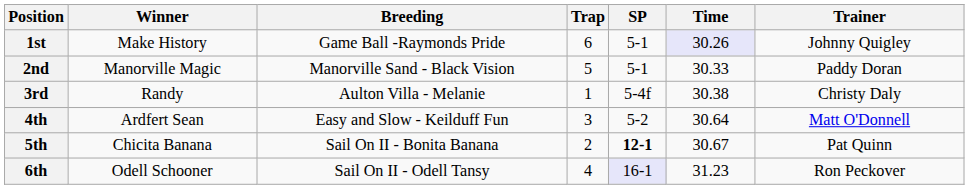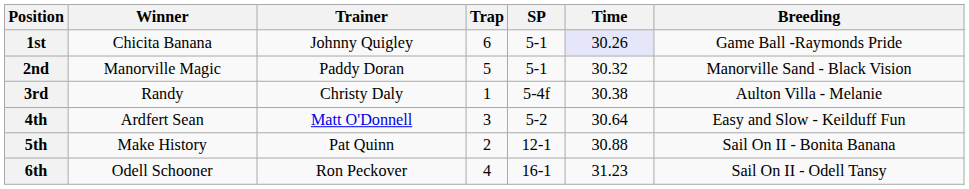columns swapped: Breeding <-> Trainer
1st | Winner: Make History -> Chicita Banana
2nd | Time: 30.33 -> 30.32
5th | Winner: Chicita Banana -> Make History
5th | SP: bold -> normal
5th | Time: 30.67 -> 30.88
6th | SP: lavender background -> no background
